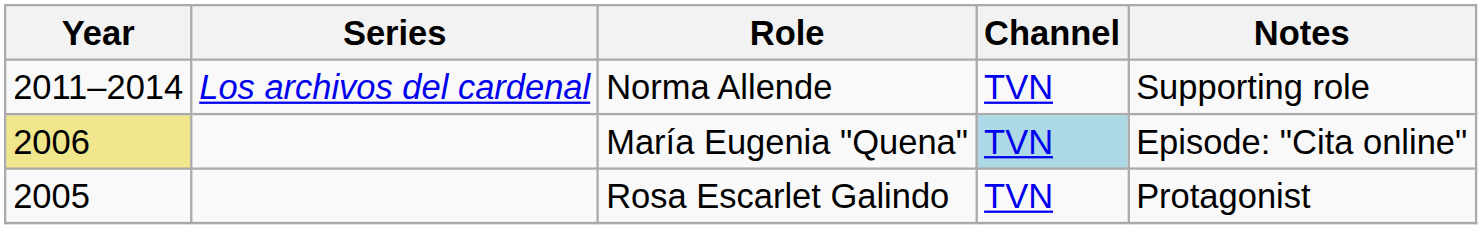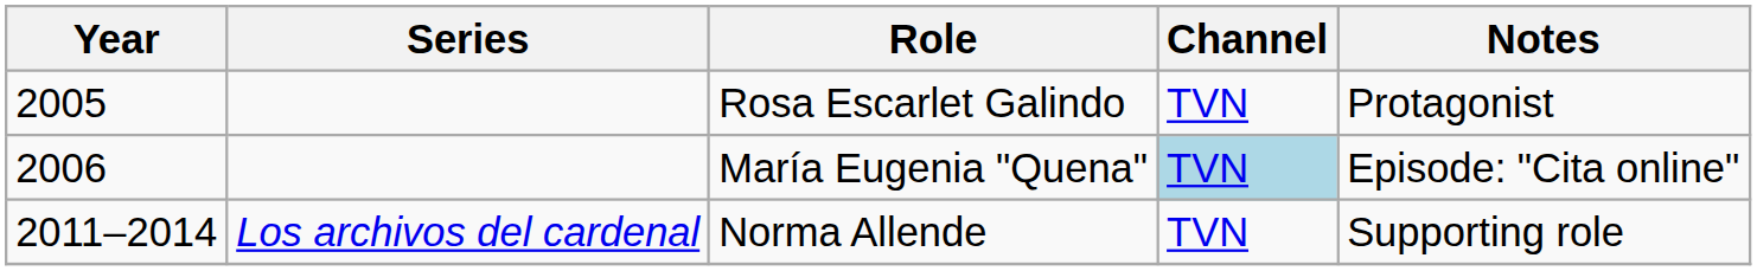rows swapped: Rosa Escarlet Galindo <-> Norma Allende
María Eugenia "Quena" | Year: khaki background -> no background
